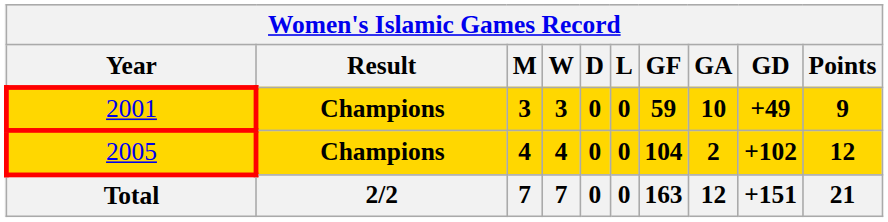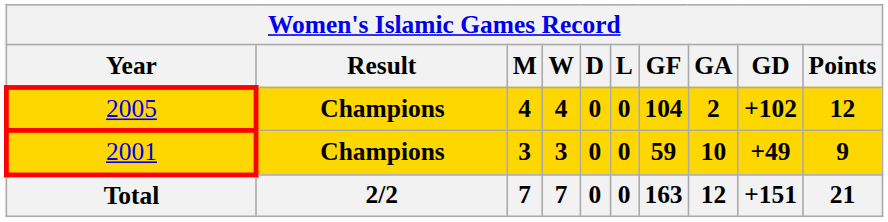rows swapped: 2001 <-> 2005
